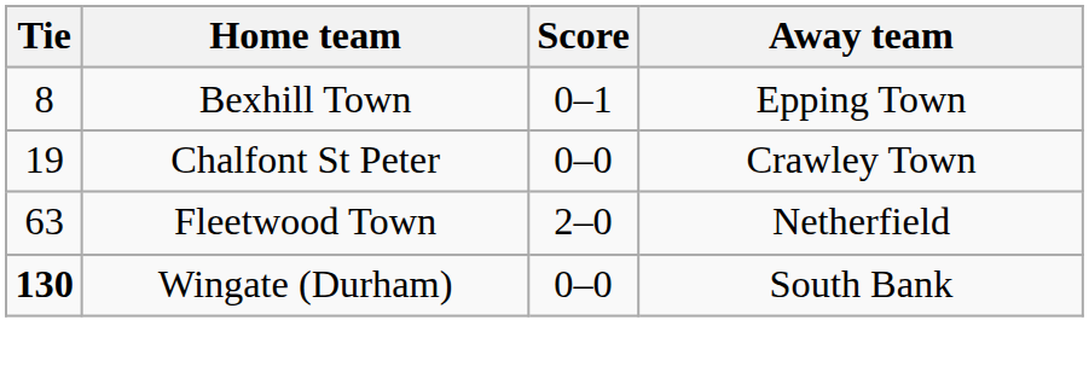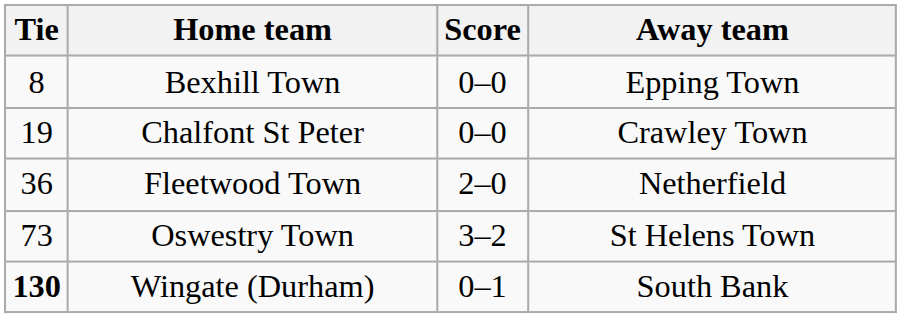Bexhill Town | Score: 0–1 -> 0–0
Fleetwood Town | Tie: 63 -> 36
+ row: 73 | Oswestry Town | 3–2 | St Helens Town
Wingate (Durham) | Score: 0–0 -> 0–1
